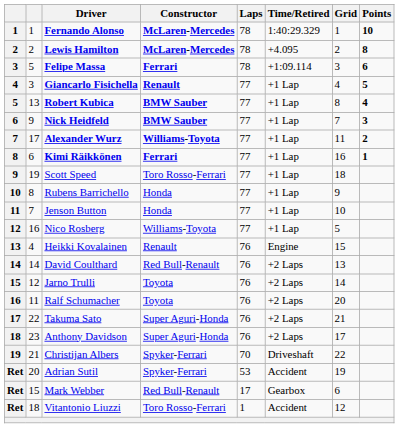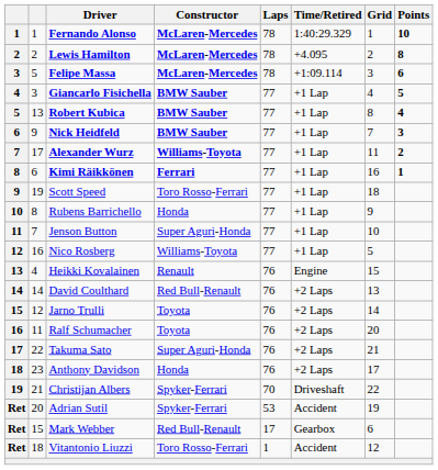Felipe Massa | Constructor: Ferrari -> McLaren-Mercedes
Giancarlo Fisichella | Constructor: Renault -> BMW Sauber
Jenson Button | Constructor: Honda -> Super Aguri-Honda
Anthony Davidson | Constructor: Super Aguri-Honda -> Honda
